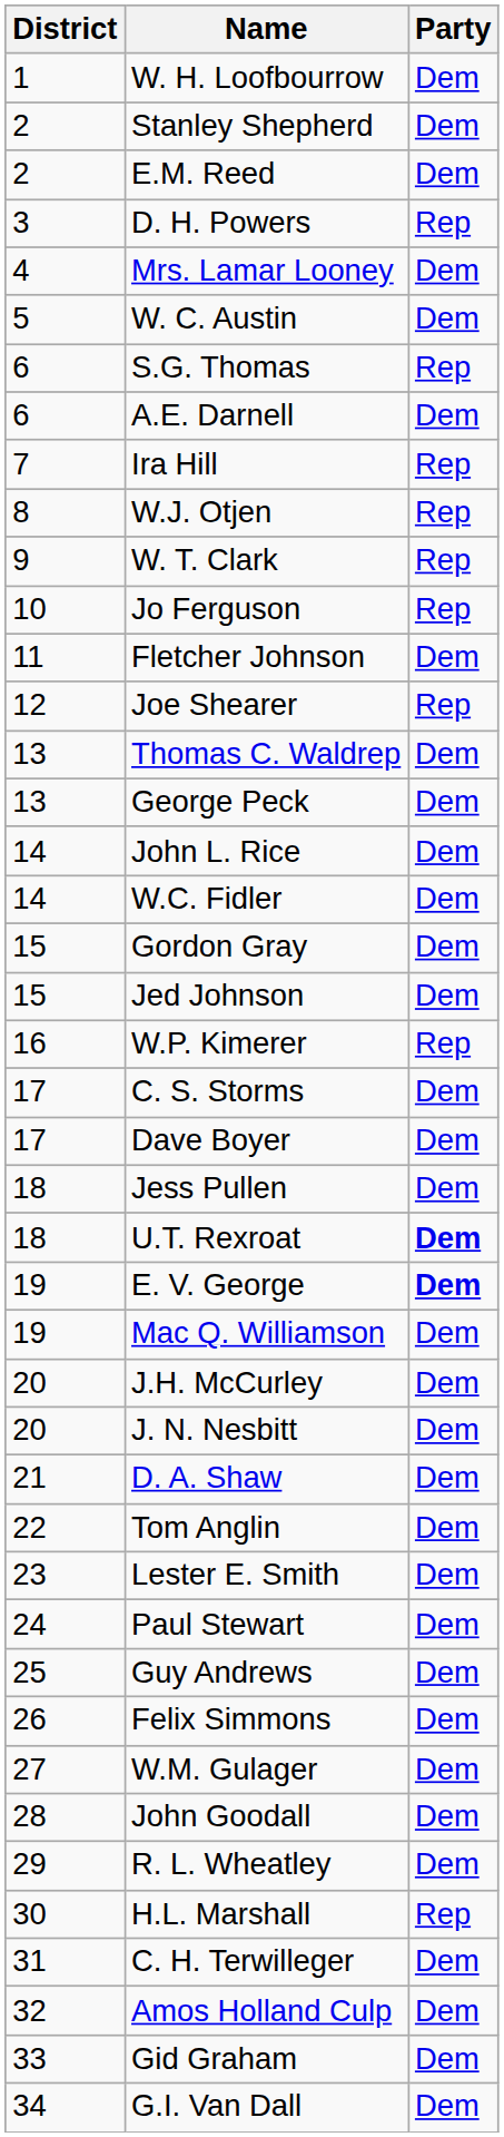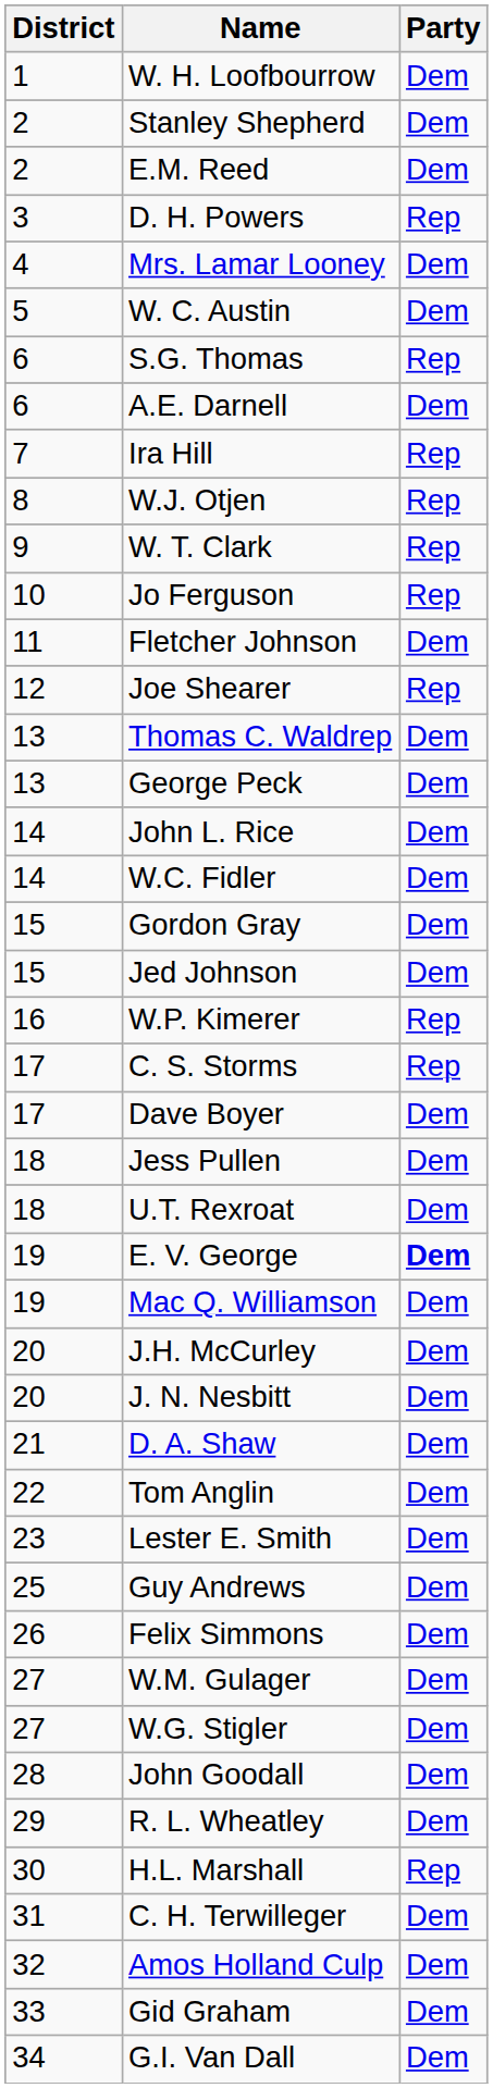C. S. Storms | Party: Dem -> Rep
U.T. Rexroat | Party: bold -> normal
- row: 24 | Paul Stewart | Dem
+ row: 27 | W.G. Stigler | Dem
